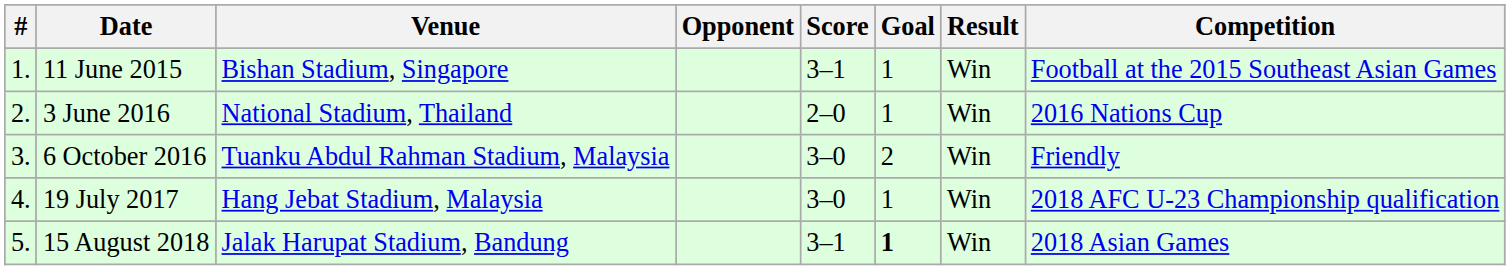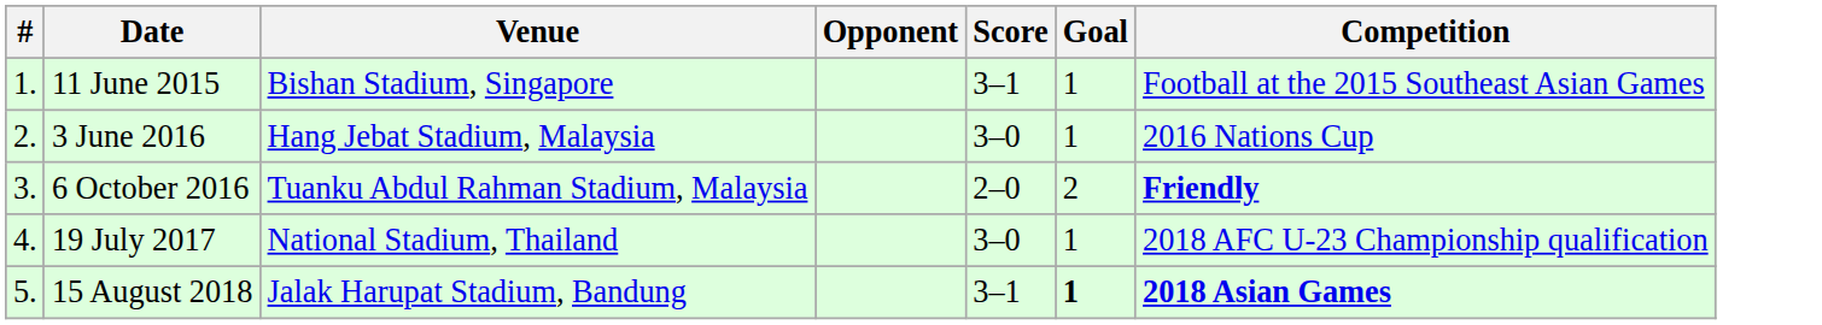- column: Result | Win | Win | Win | Win | Win
3 June 2016 | Venue: National Stadium, Thailand -> Hang Jebat Stadium, Malaysia
3 June 2016 | Score: 2–0 -> 3–0
6 October 2016 | Score: 3–0 -> 2–0
6 October 2016 | Competition: normal -> bold
19 July 2017 | Venue: Hang Jebat Stadium, Malaysia -> National Stadium, Thailand
15 August 2018 | Competition: normal -> bold
